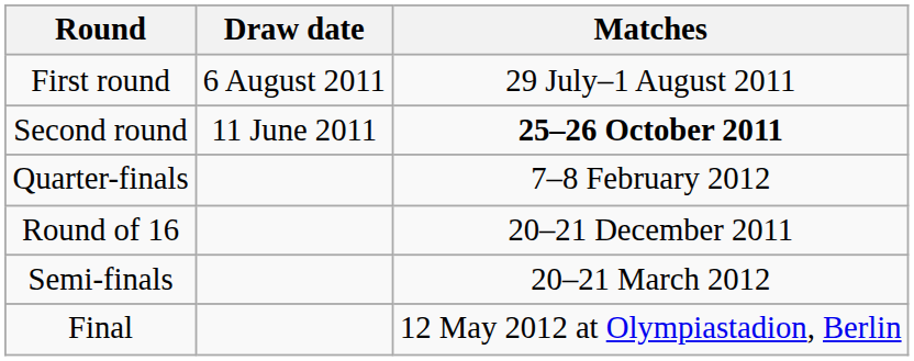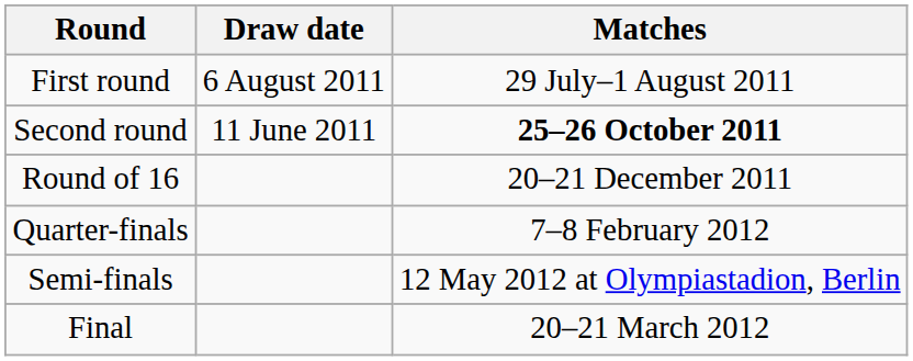rows swapped: Round of 16 <-> Quarter-finals
Semi-finals | Matches: 20–21 March 2012 -> 12 May 2012 at Olympiastadion, Berlin
Final | Matches: 12 May 2012 at Olympiastadion, Berlin -> 20–21 March 2012
